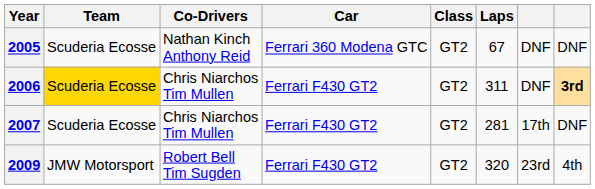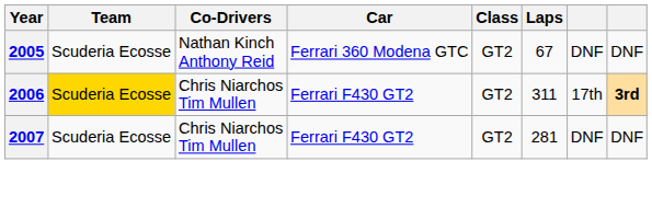2006 | column 7: DNF -> 17th
2007 | column 7: 17th -> DNF
- row: 2009 | JMW Motorsport | Robert Bell Tim Sugden | Ferrari F430 GT2 | GT2 | 320 | 23rd | 4th
